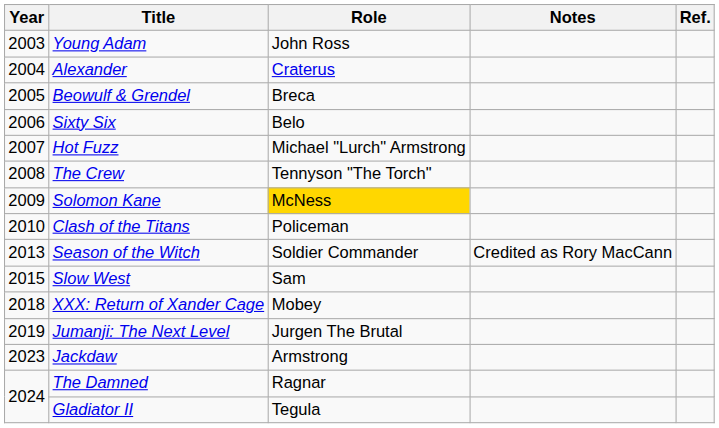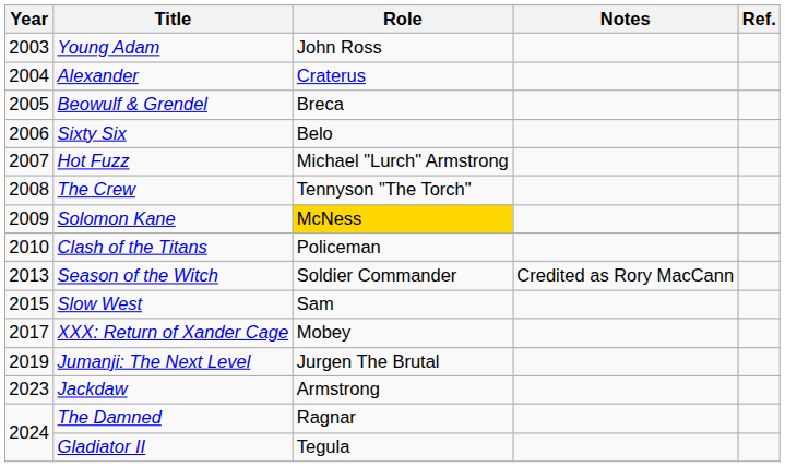XXX: Return of Xander Cage | Year: 2018 -> 2017
